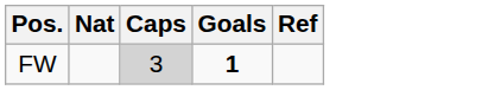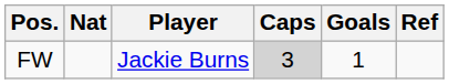+ column: Player | Jackie Burns
FW | Goals: bold -> normal
